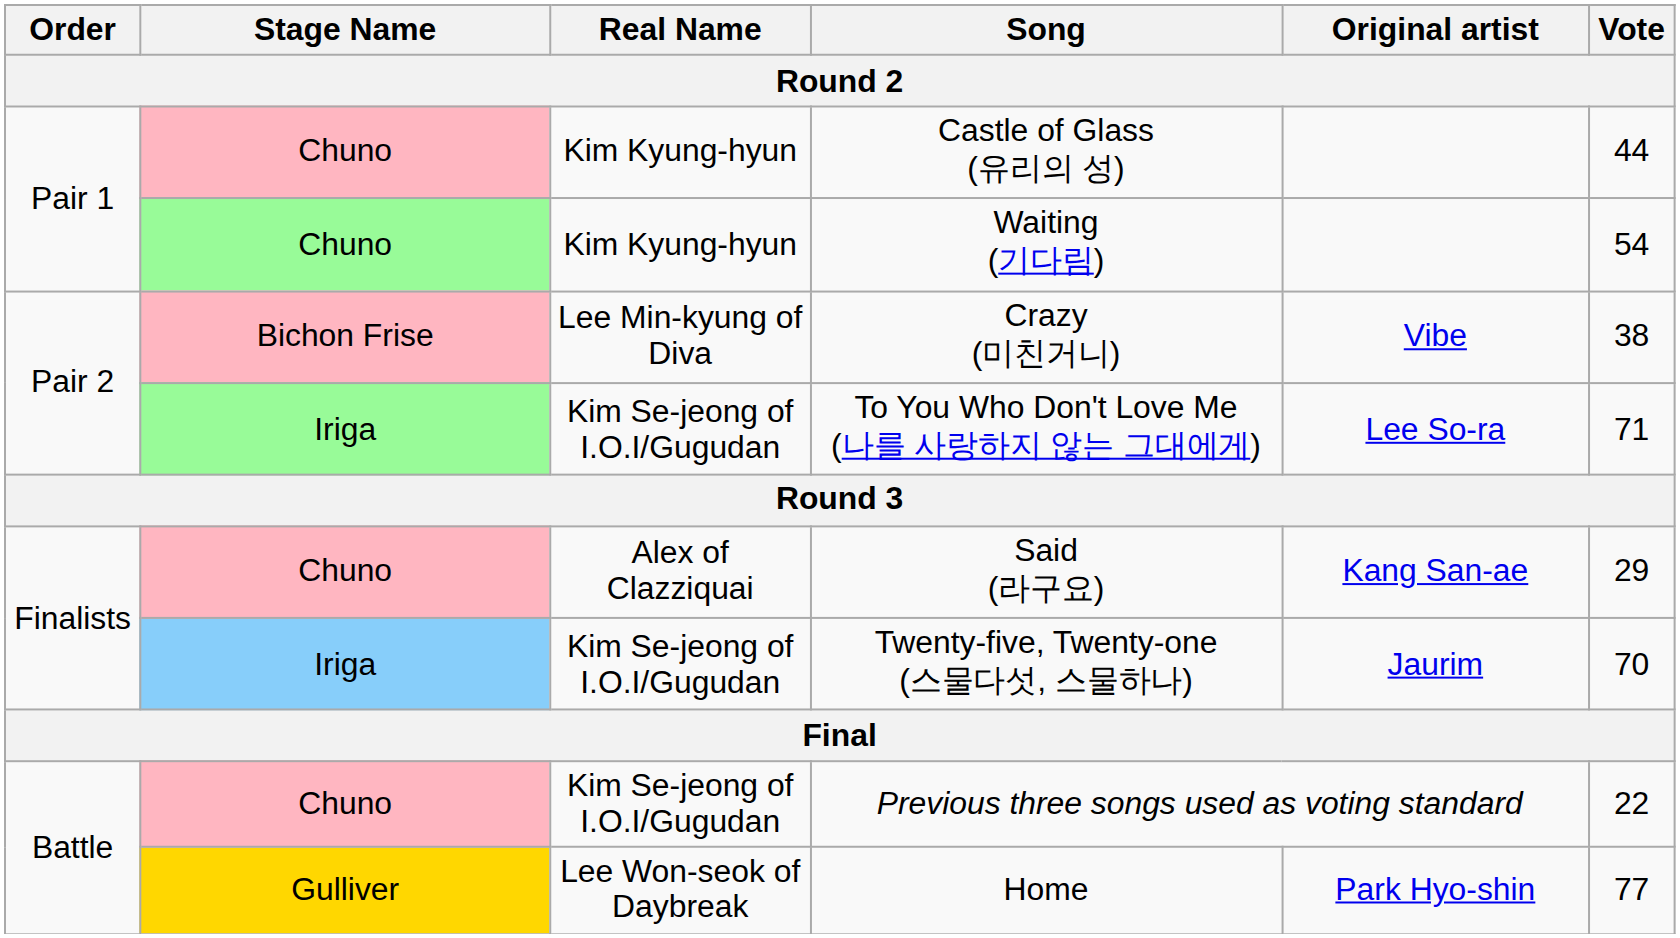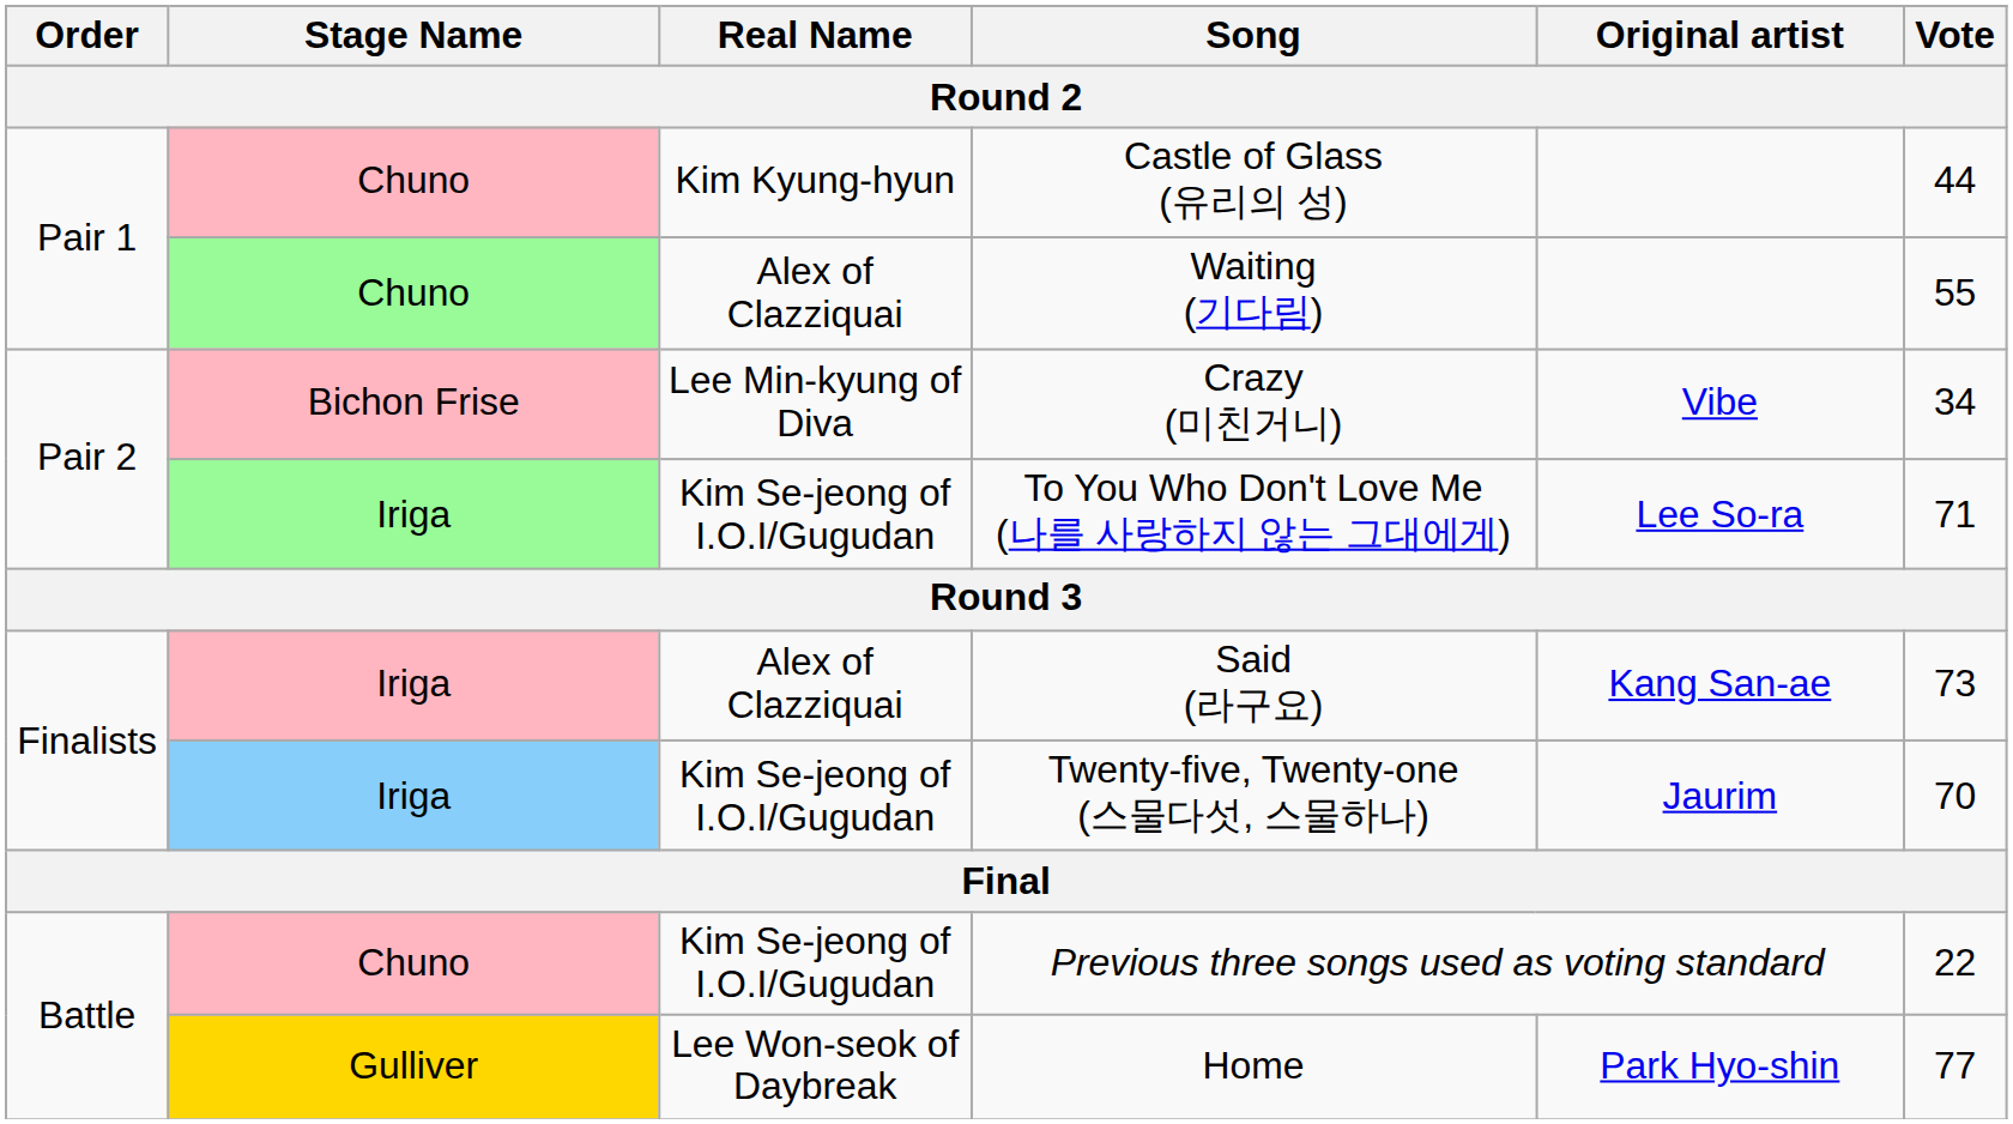Waiting (기다림) | Real Name: Kim Kyung-hyun -> Alex of Clazziquai
Waiting (기다림) | Vote: 54 -> 55
Crazy (미친거니) | Vote: 38 -> 34
Said (라구요) | Stage Name: Chuno -> Iriga
Said (라구요) | Vote: 29 -> 73
